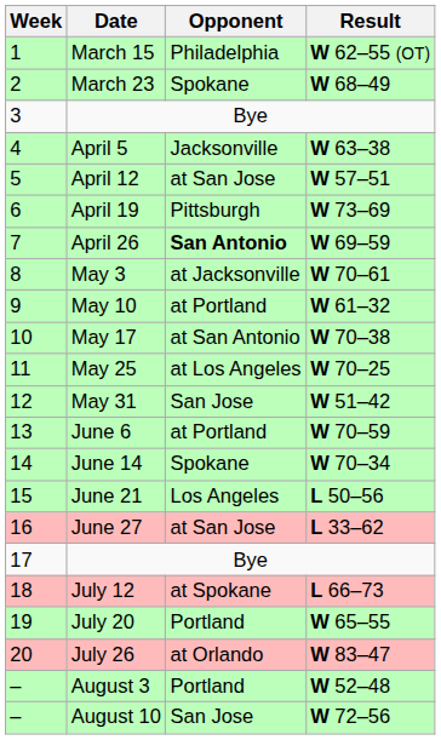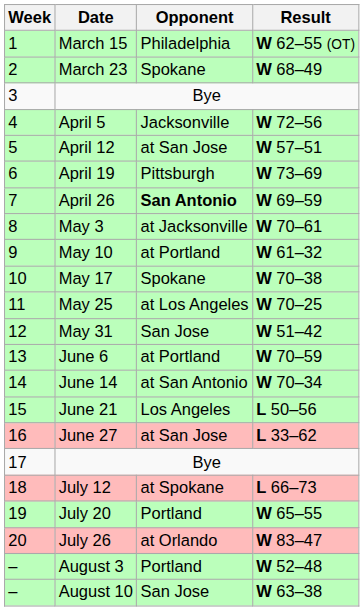April 5 | Result: W 63–38 -> W 72–56
May 17 | Opponent: at San Antonio -> Spokane
June 14 | Opponent: Spokane -> at San Antonio
August 10 | Result: W 72–56 -> W 63–38
